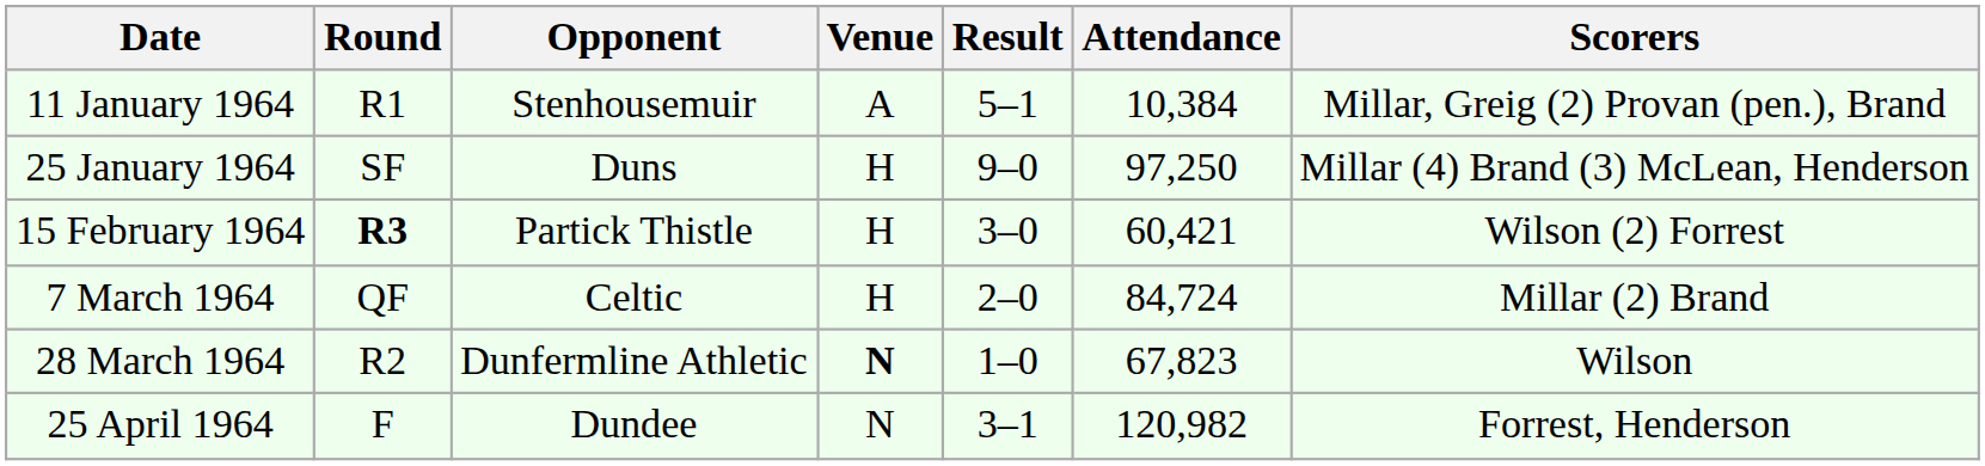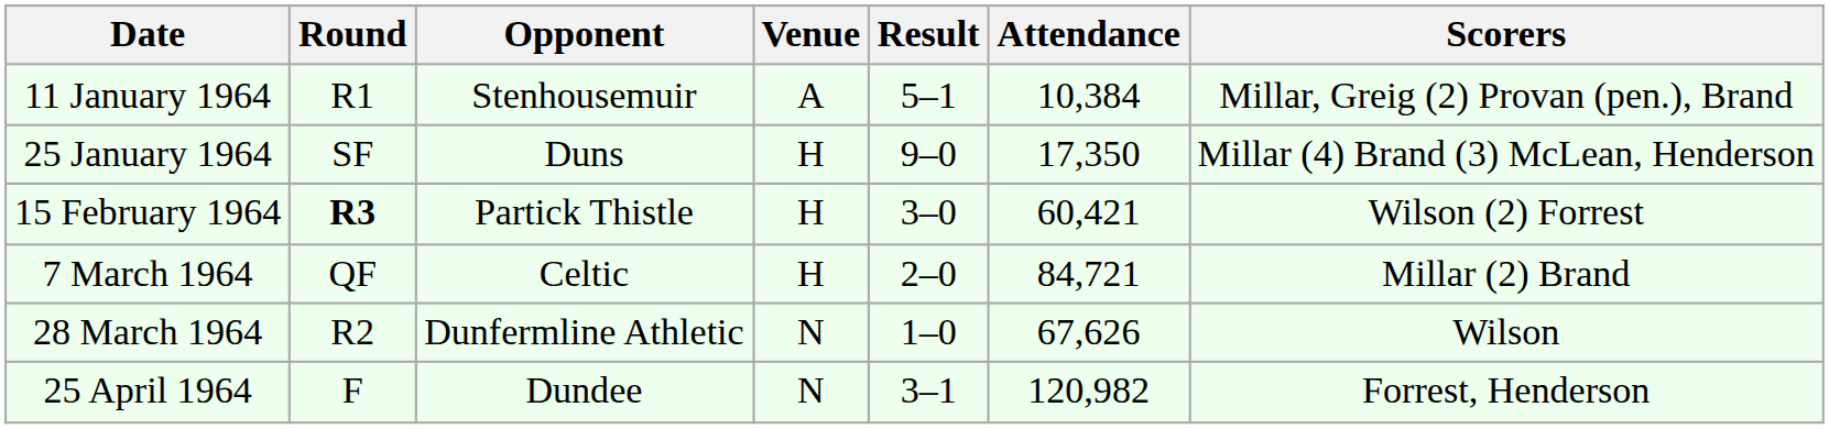25 January 1964 | Attendance: 97,250 -> 17,350
7 March 1964 | Attendance: 84,724 -> 84,721
28 March 1964 | Venue: bold -> normal
28 March 1964 | Attendance: 67,823 -> 67,626
